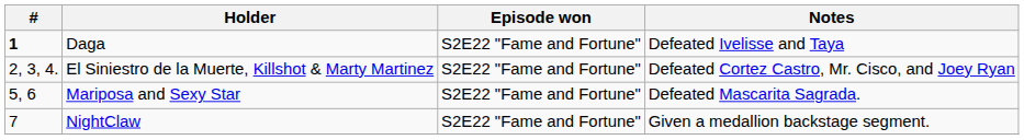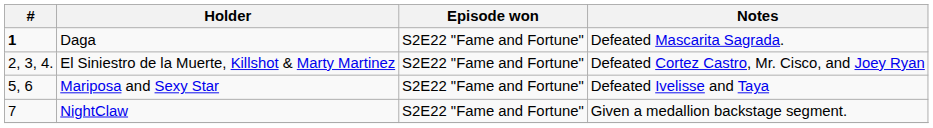Daga | Notes: Defeated Ivelisse and Taya -> Defeated Mascarita Sagrada.
Mariposa and Sexy Star | Notes: Defeated Mascarita Sagrada. -> Defeated Ivelisse and Taya
